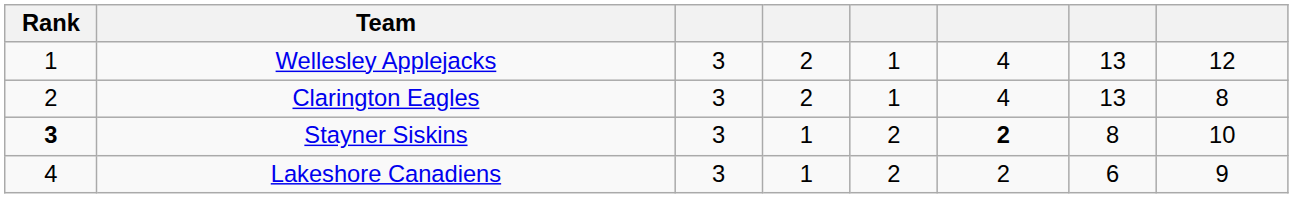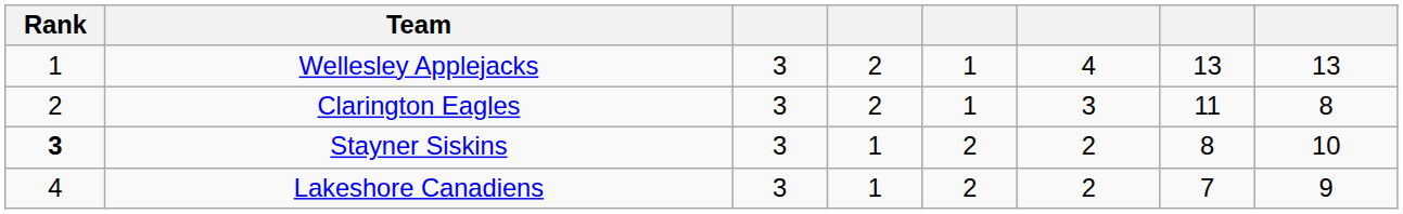Wellesley Applejacks | column 8: 12 -> 13
Clarington Eagles | column 6: 4 -> 3
Clarington Eagles | column 7: 13 -> 11
Stayner Siskins | column 6: bold -> normal
Lakeshore Canadiens | column 7: 6 -> 7
